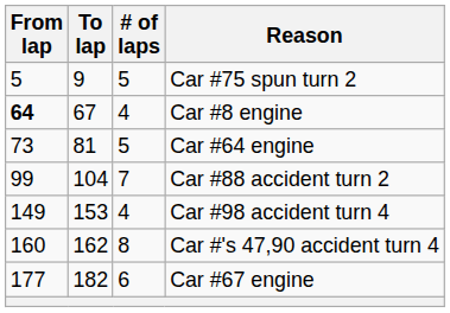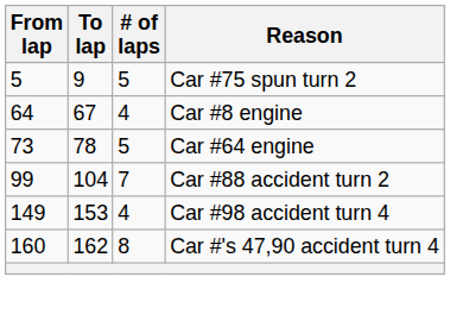Car #8 engine | From lap: bold -> normal
Car #64 engine | To lap: 81 -> 78
- row: 177 | 182 | 6 | Car #67 engine
